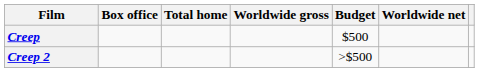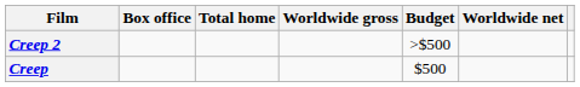rows swapped: Creep <-> Creep 2
